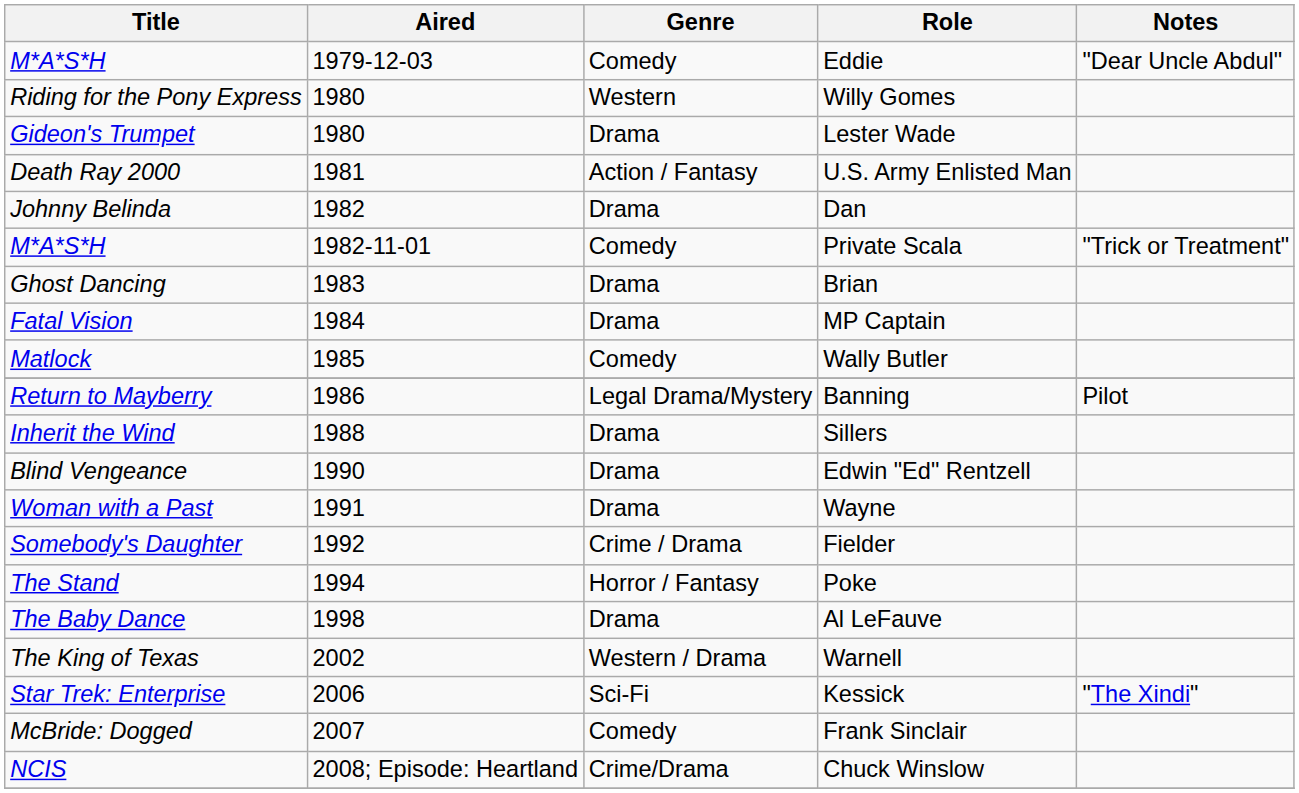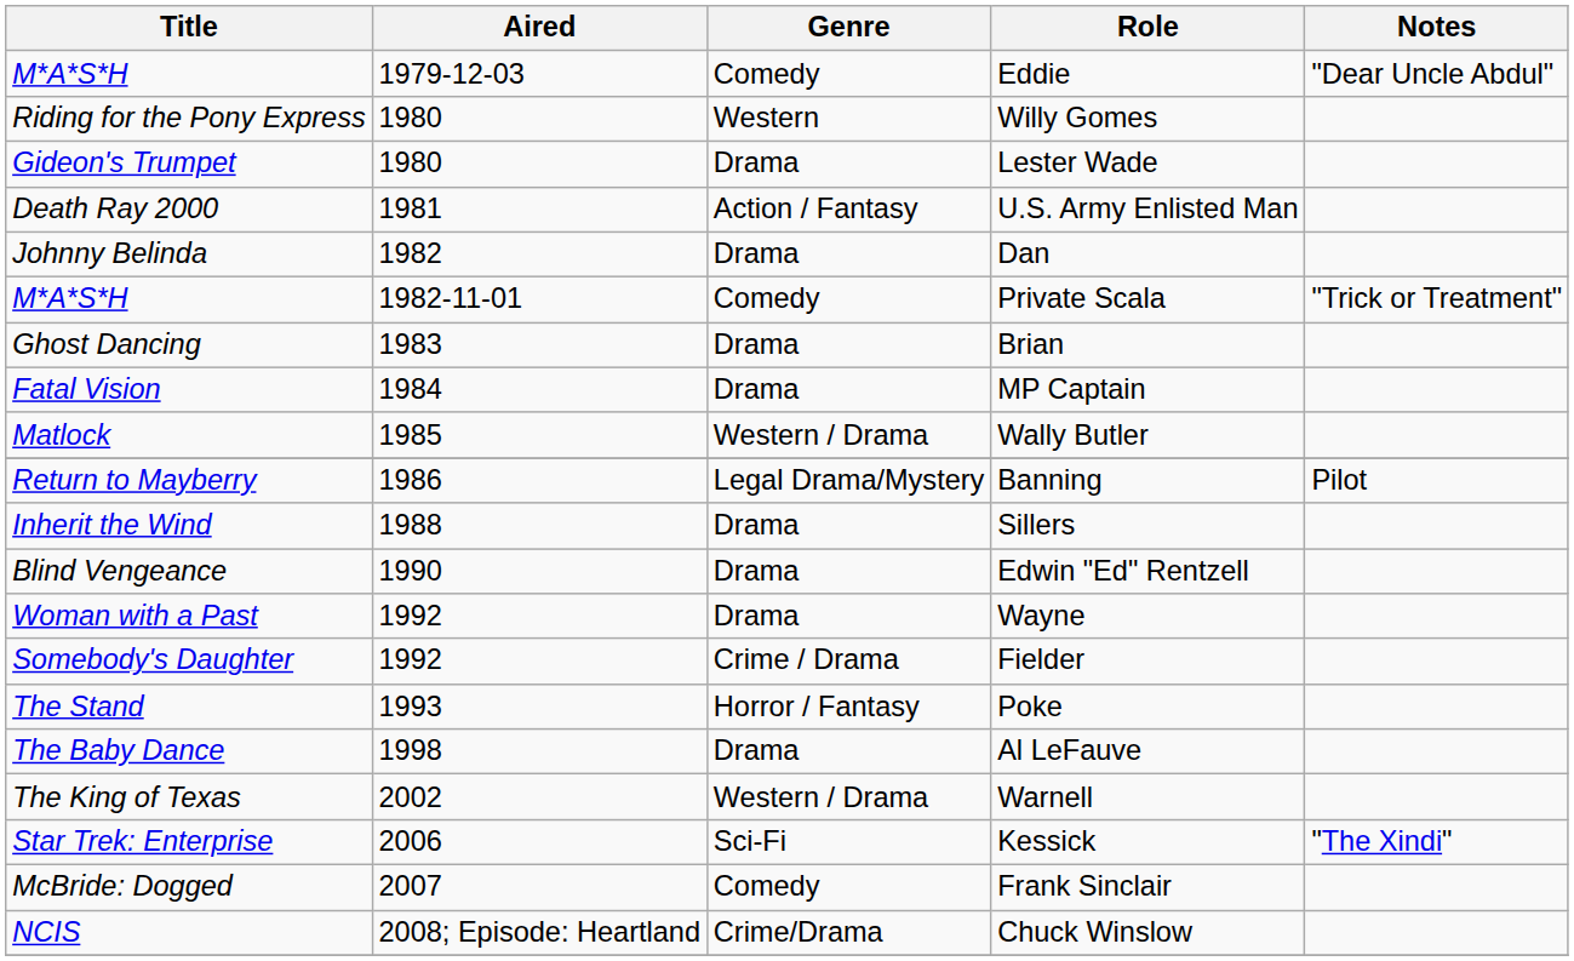Wally Butler | Genre: Comedy -> Western / Drama
Wayne | Aired: 1991 -> 1992
Poke | Aired: 1994 -> 1993
